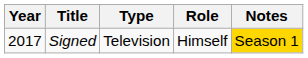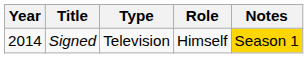Signed | Year: 2017 -> 2014
